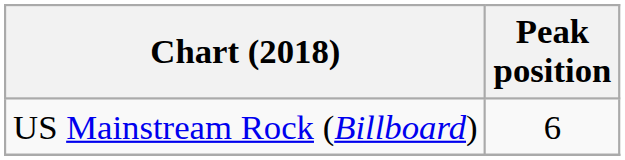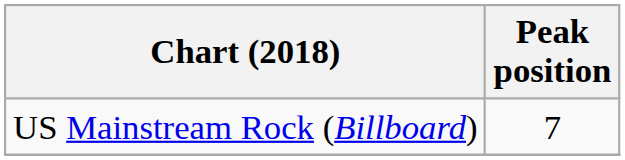US Mainstream Rock (Billboard) | Peak position: 6 -> 7
